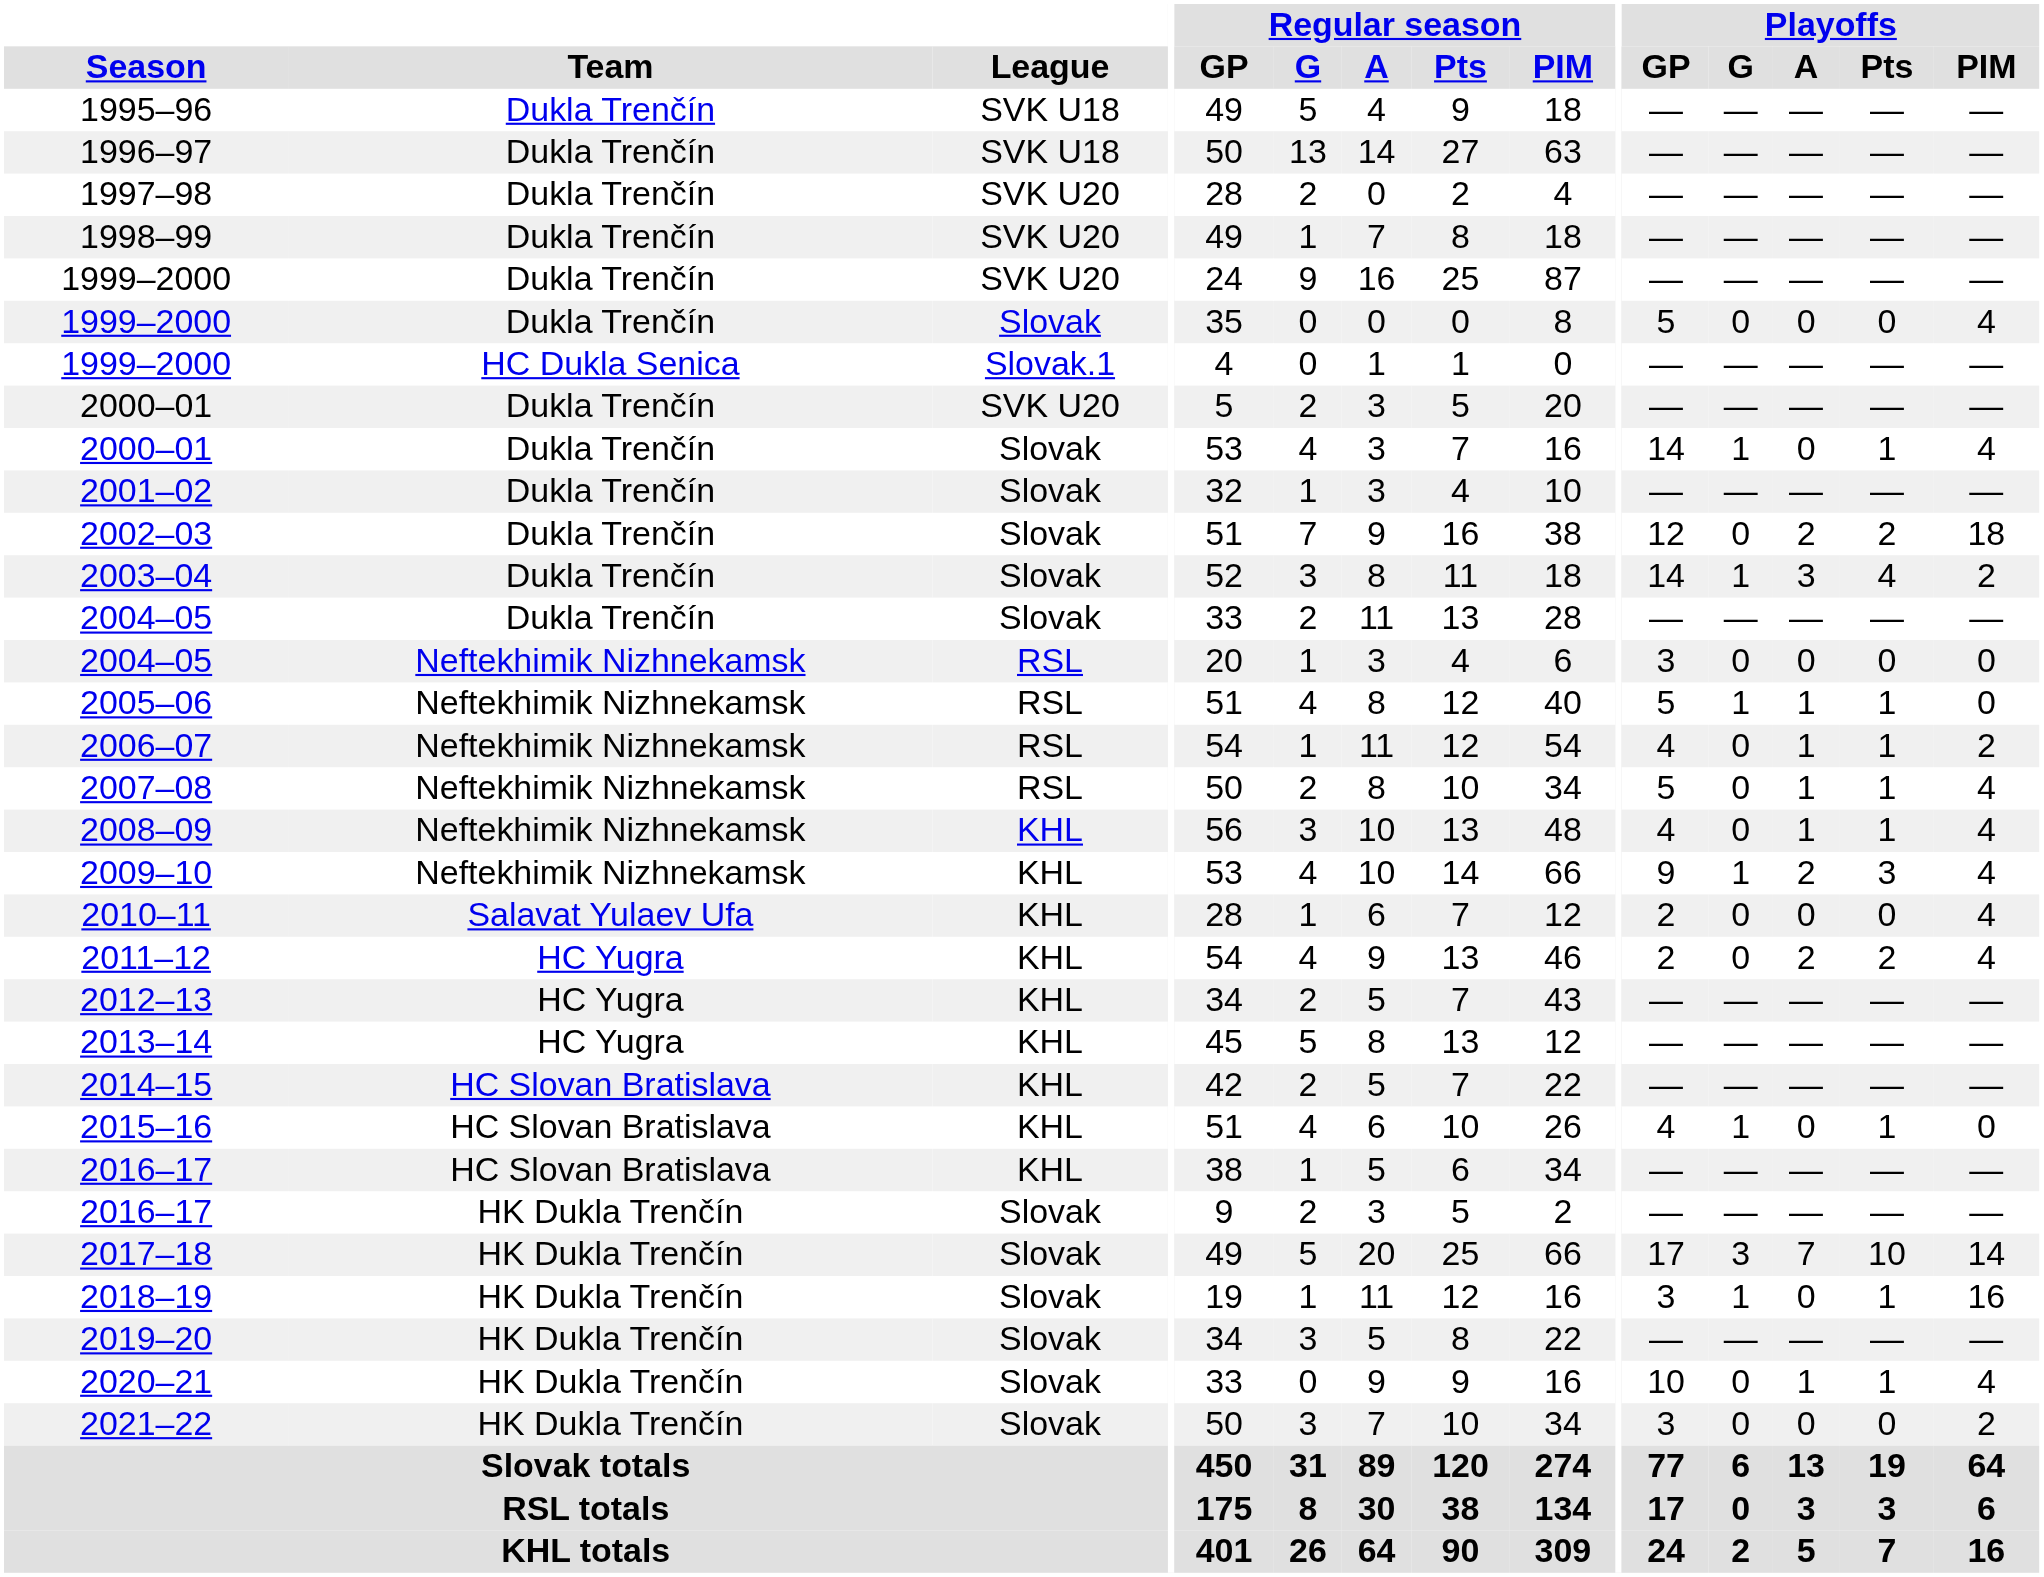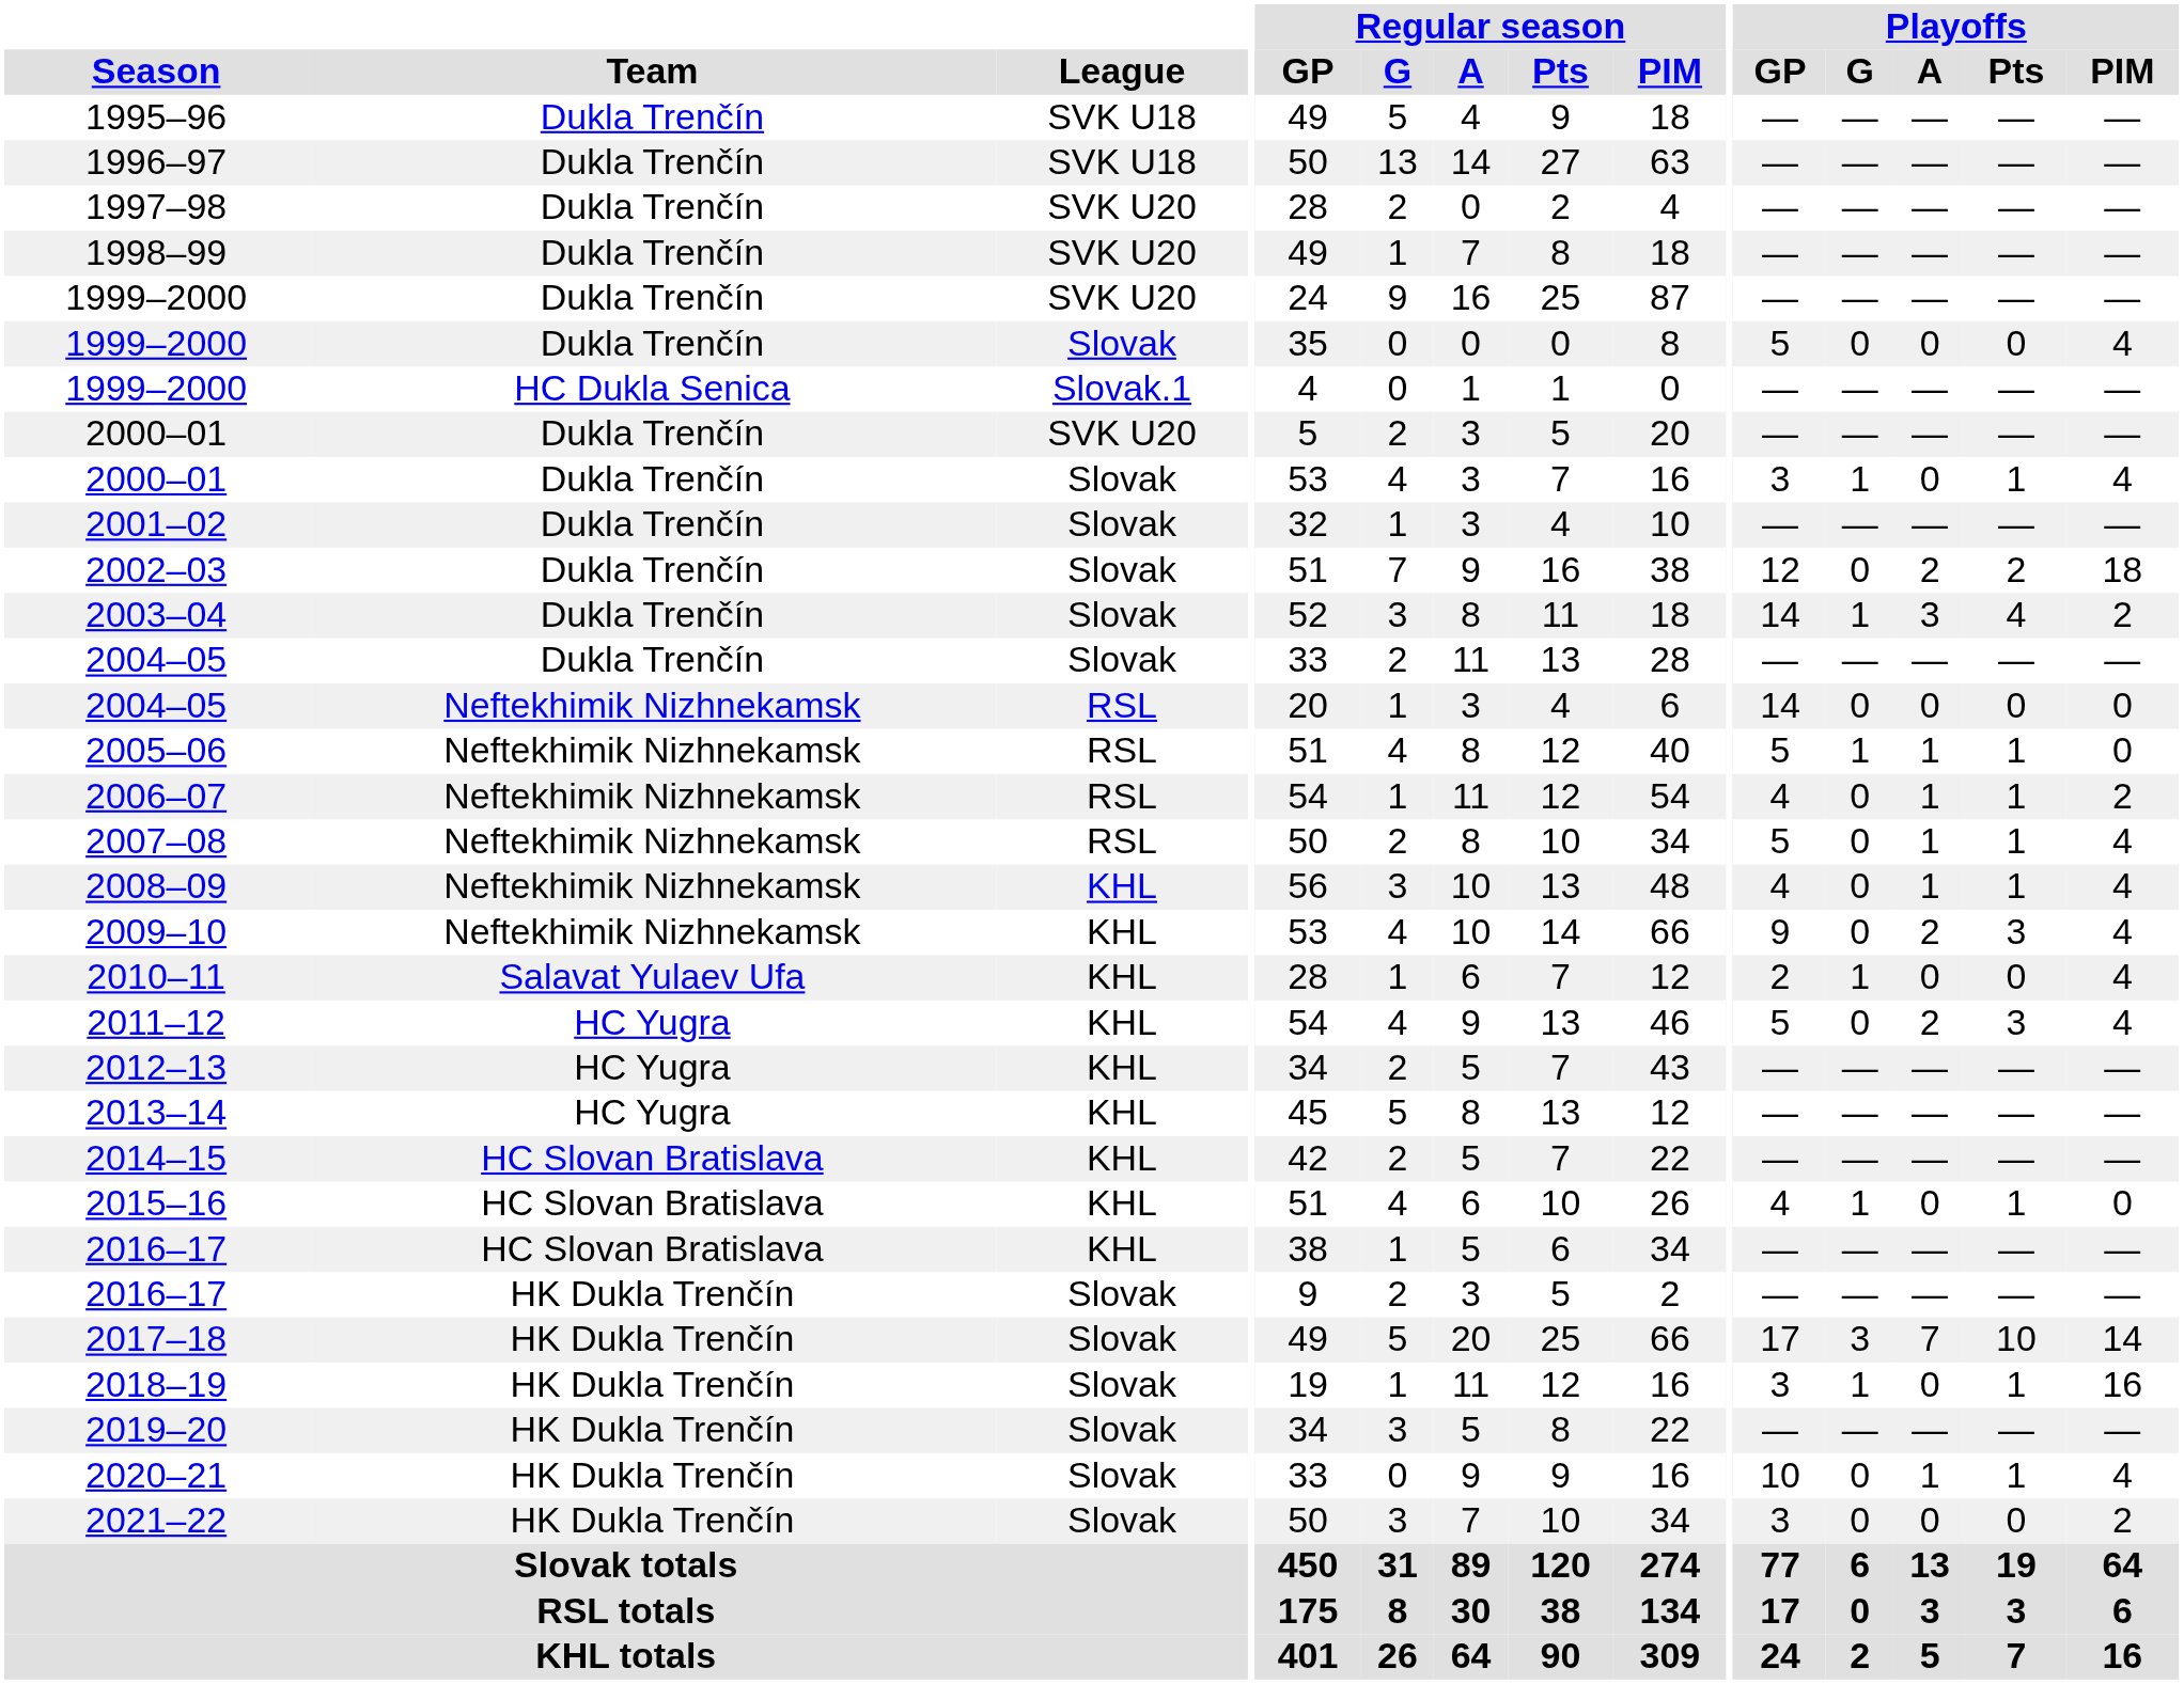2000–01 / Slovak | Playoffs / GP: 14 -> 3
2004–05 / RSL | Playoffs / GP: 3 -> 14
2009–10 | Playoffs / G: 1 -> 0
2010–11 | Playoffs / G: 0 -> 1
2011–12 | Playoffs / GP: 2 -> 5
2011–12 | Playoffs / Pts: 2 -> 3
